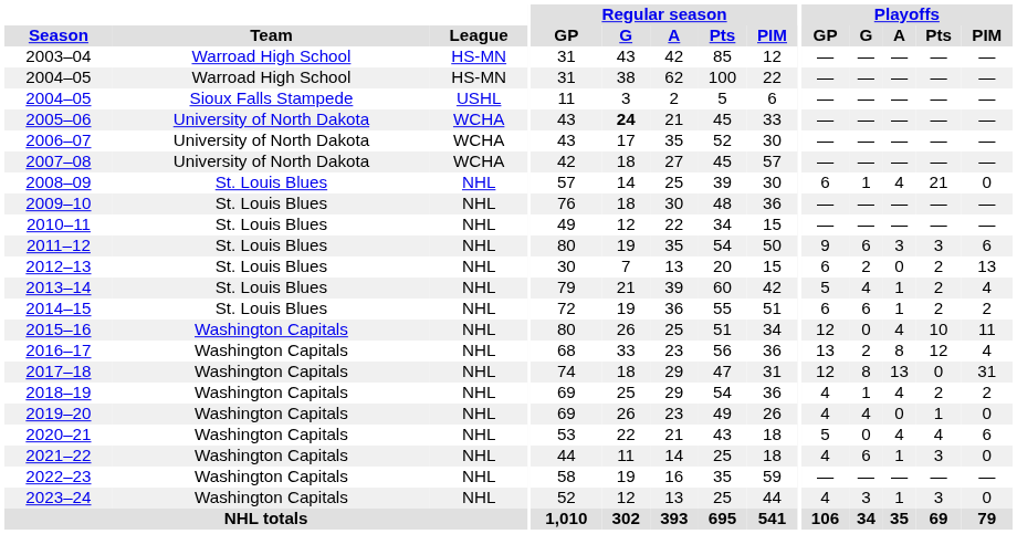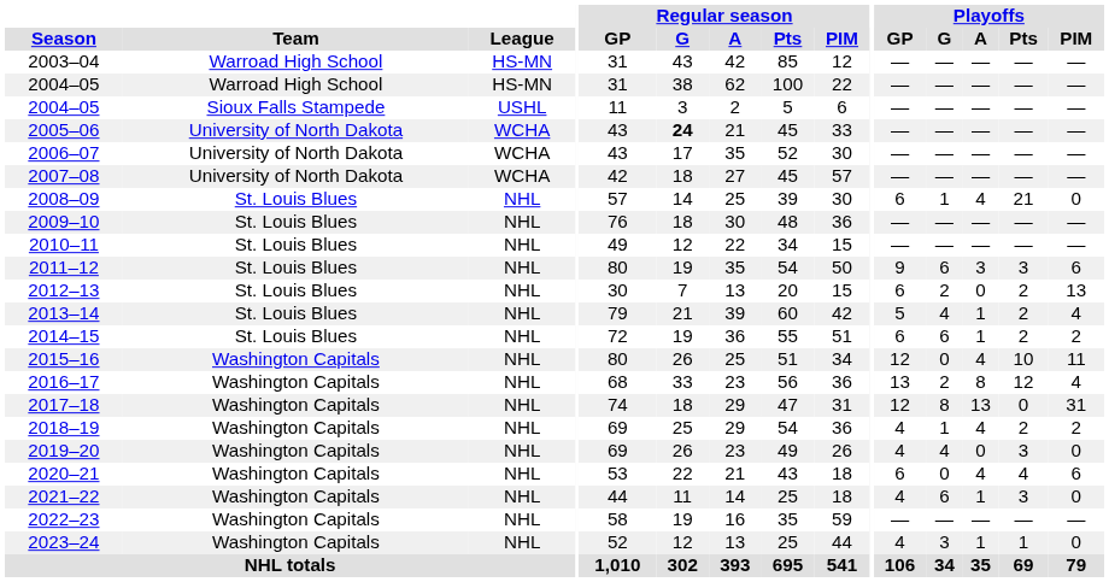2019–20 | Playoffs / Pts: 1 -> 3
2020–21 | Playoffs / GP: 5 -> 6
2023–24 | Playoffs / Pts: 3 -> 1
